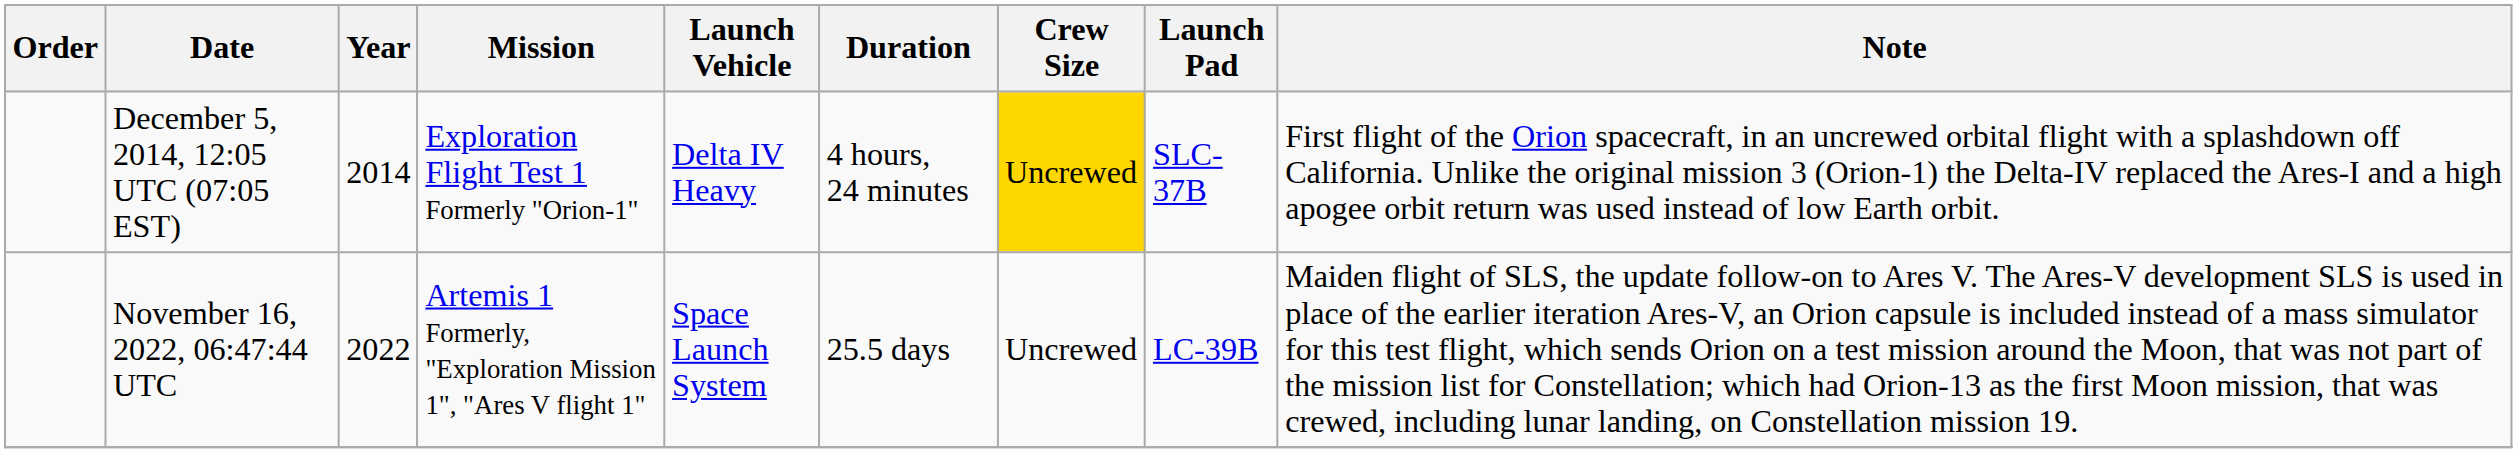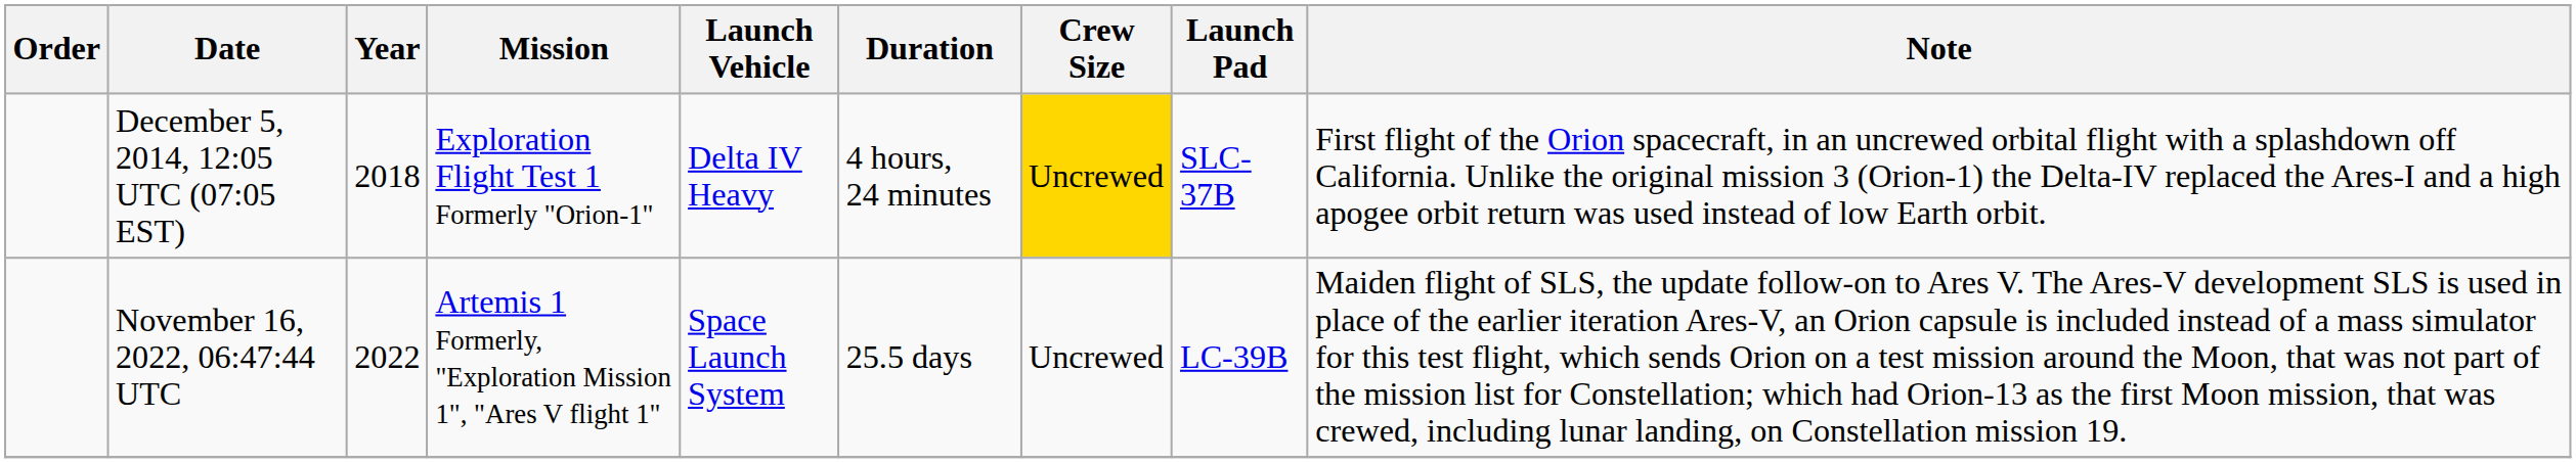December 5, 2014, 12:05 UTC (07:05 EST) | Year: 2014 -> 2018
